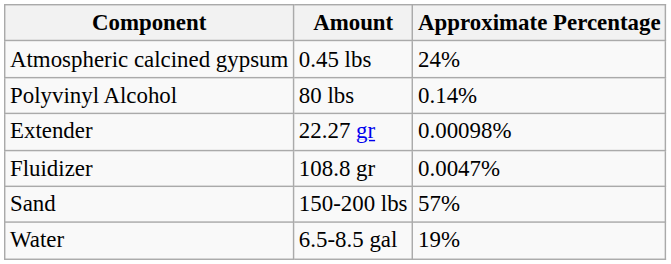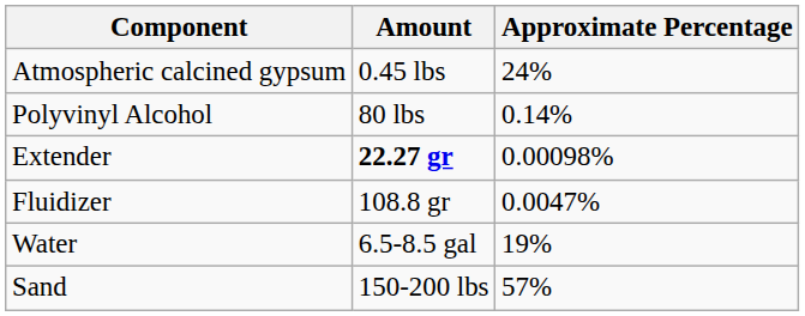Extender | Amount: normal -> bold
rows swapped: Sand <-> Water
